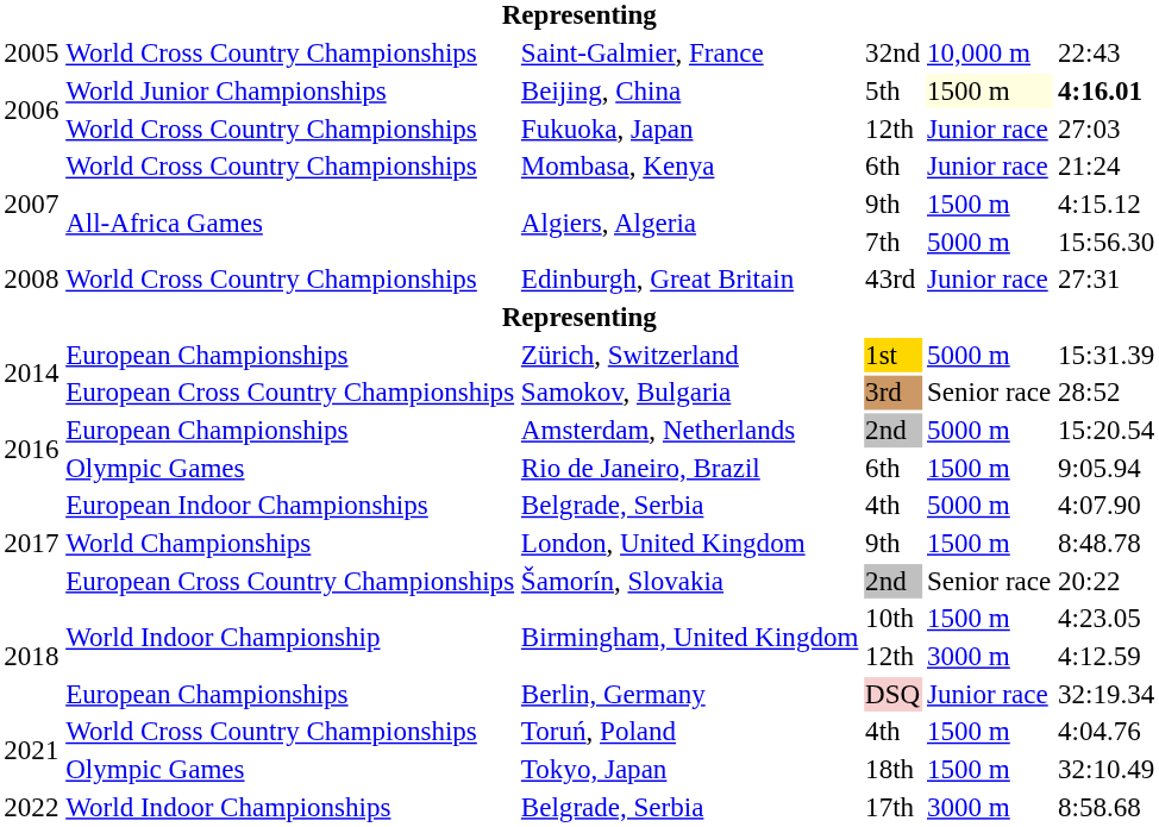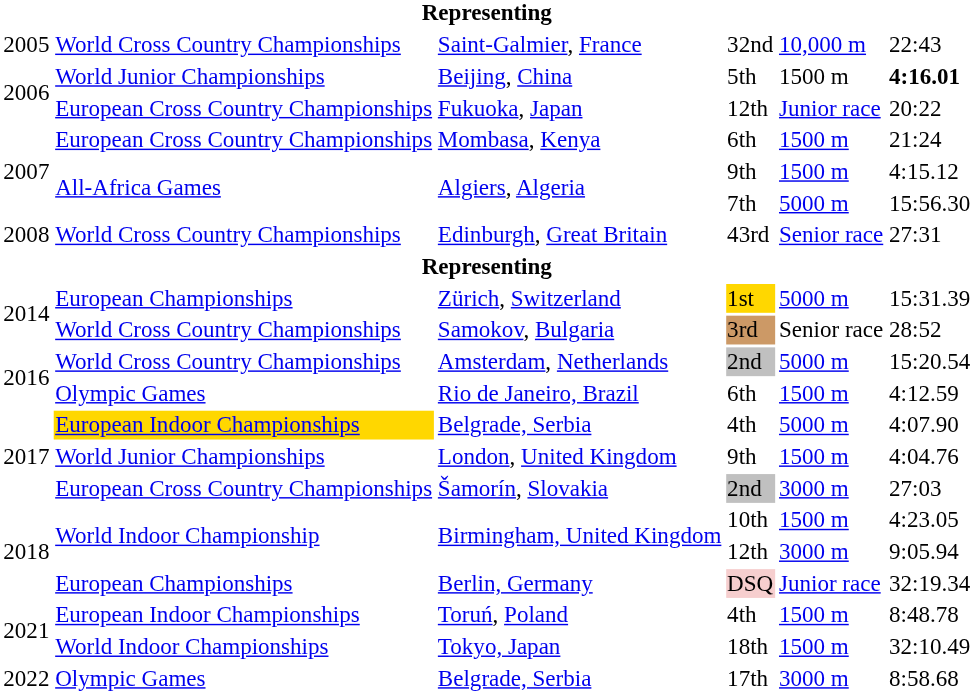Beijing, China | column 5: lightyellow background -> no background
Fukuoka, Japan | column 2: World Cross Country Championships -> European Cross Country Championships
Fukuoka, Japan | column 6: 27:03 -> 20:22
Mombasa, Kenya | column 2: World Cross Country Championships -> European Cross Country Championships
Mombasa, Kenya | column 5: Junior race -> 1500 m
Edinburgh, Great Britain | column 5: Junior race -> Senior race
Samokov, Bulgaria | column 2: European Cross Country Championships -> World Cross Country Championships
Amsterdam, Netherlands | column 2: European Championships -> World Cross Country Championships
Rio de Janeiro, Brazil | column 6: 9:05.94 -> 4:12.59
Belgrade, Serbia / 4th | column 2: no background -> gold background
London, United Kingdom | column 2: World Championships -> World Junior Championships
London, United Kingdom | column 6: 8:48.78 -> 4:04.76
Šamorín, Slovakia | column 5: Senior race -> 3000 m
Šamorín, Slovakia | column 6: 20:22 -> 27:03
Birmingham, United Kingdom / 12th | column 6: 4:12.59 -> 9:05.94
Toruń, Poland | column 2: World Cross Country Championships -> European Indoor Championships
Toruń, Poland | column 6: 4:04.76 -> 8:48.78
Tokyo, Japan | column 2: Olympic Games -> World Indoor Championships
Belgrade, Serbia / 17th | column 2: World Indoor Championships -> Olympic Games
